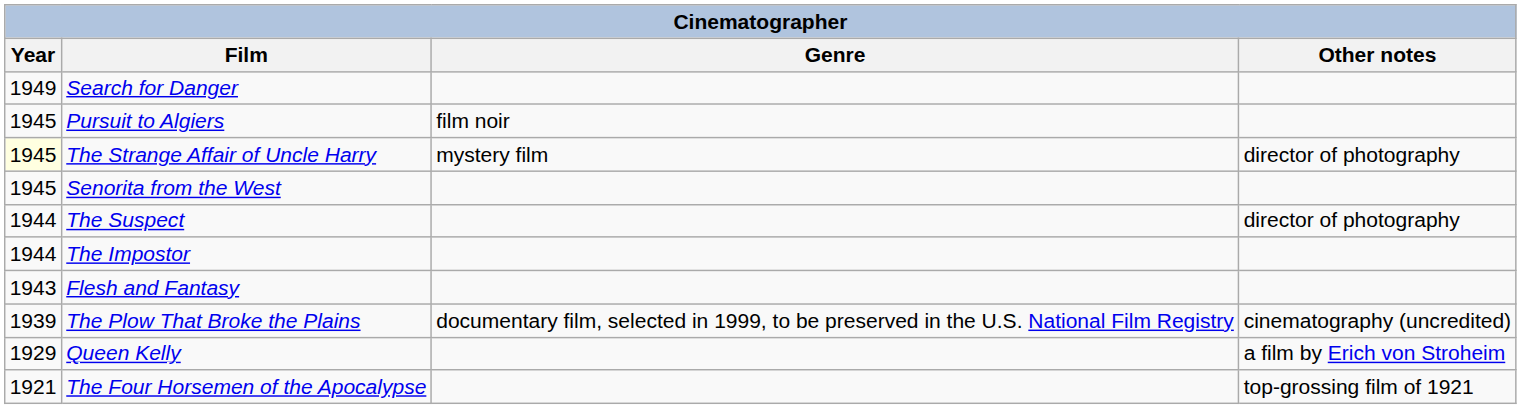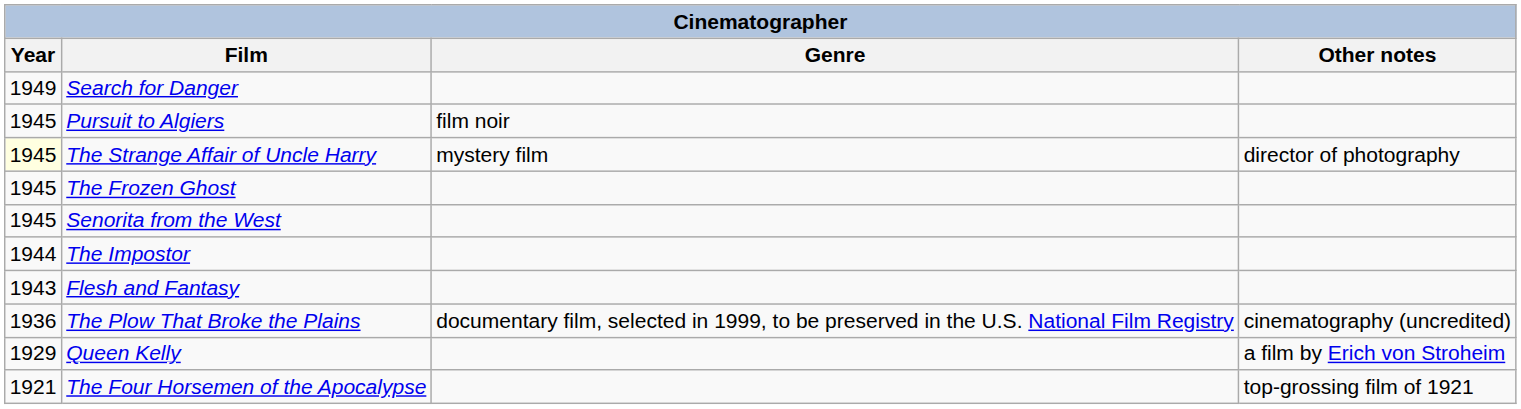+ row: 1945 | The Frozen Ghost
- row: 1944 | The Suspect | director of photography
The Plow That Broke the Plains | Year: 1939 -> 1936
